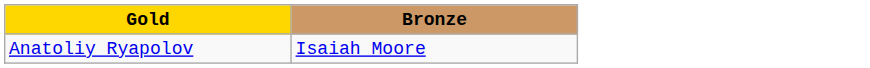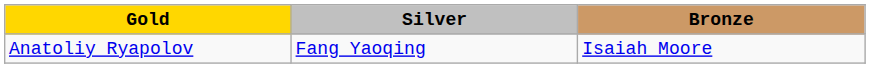+ column: Silver | Fang Yaoqing
